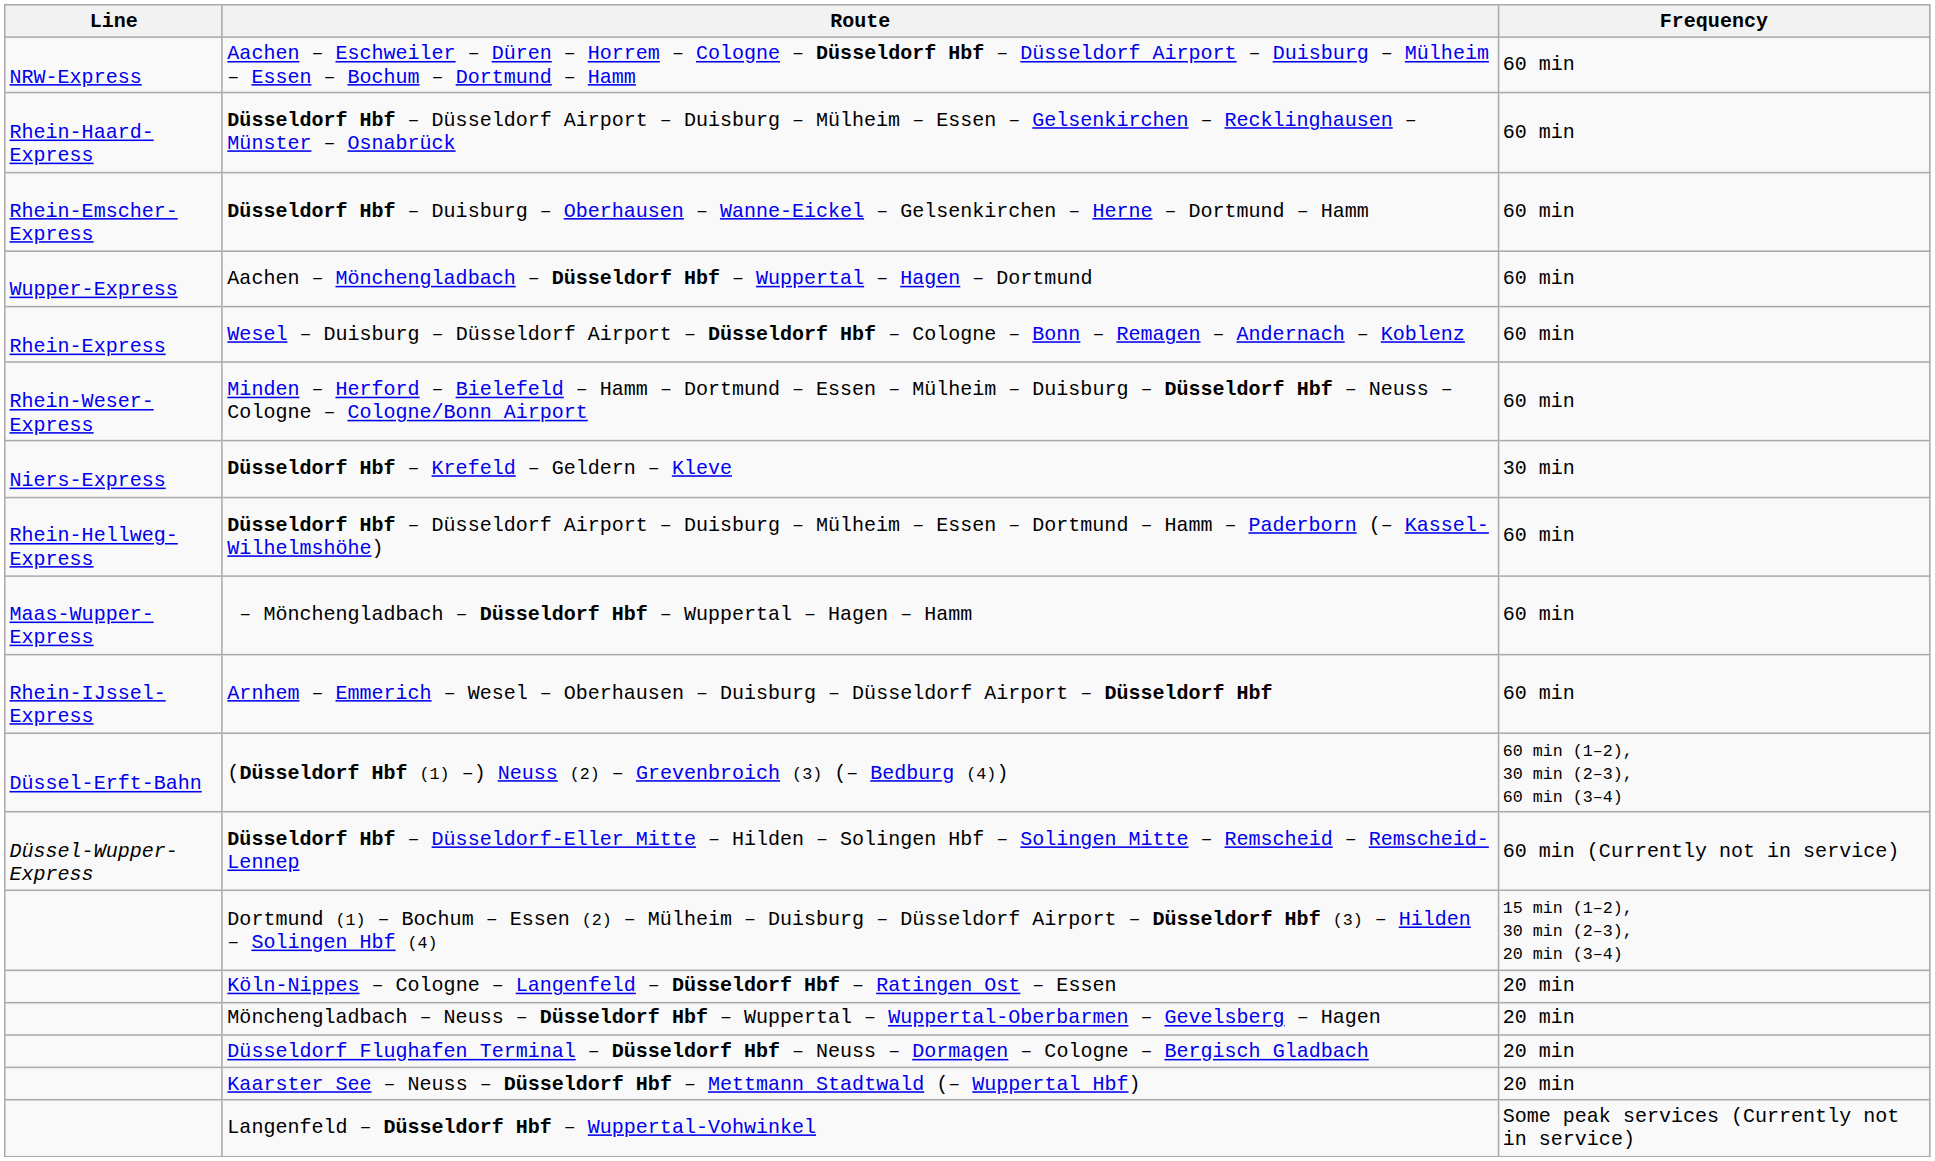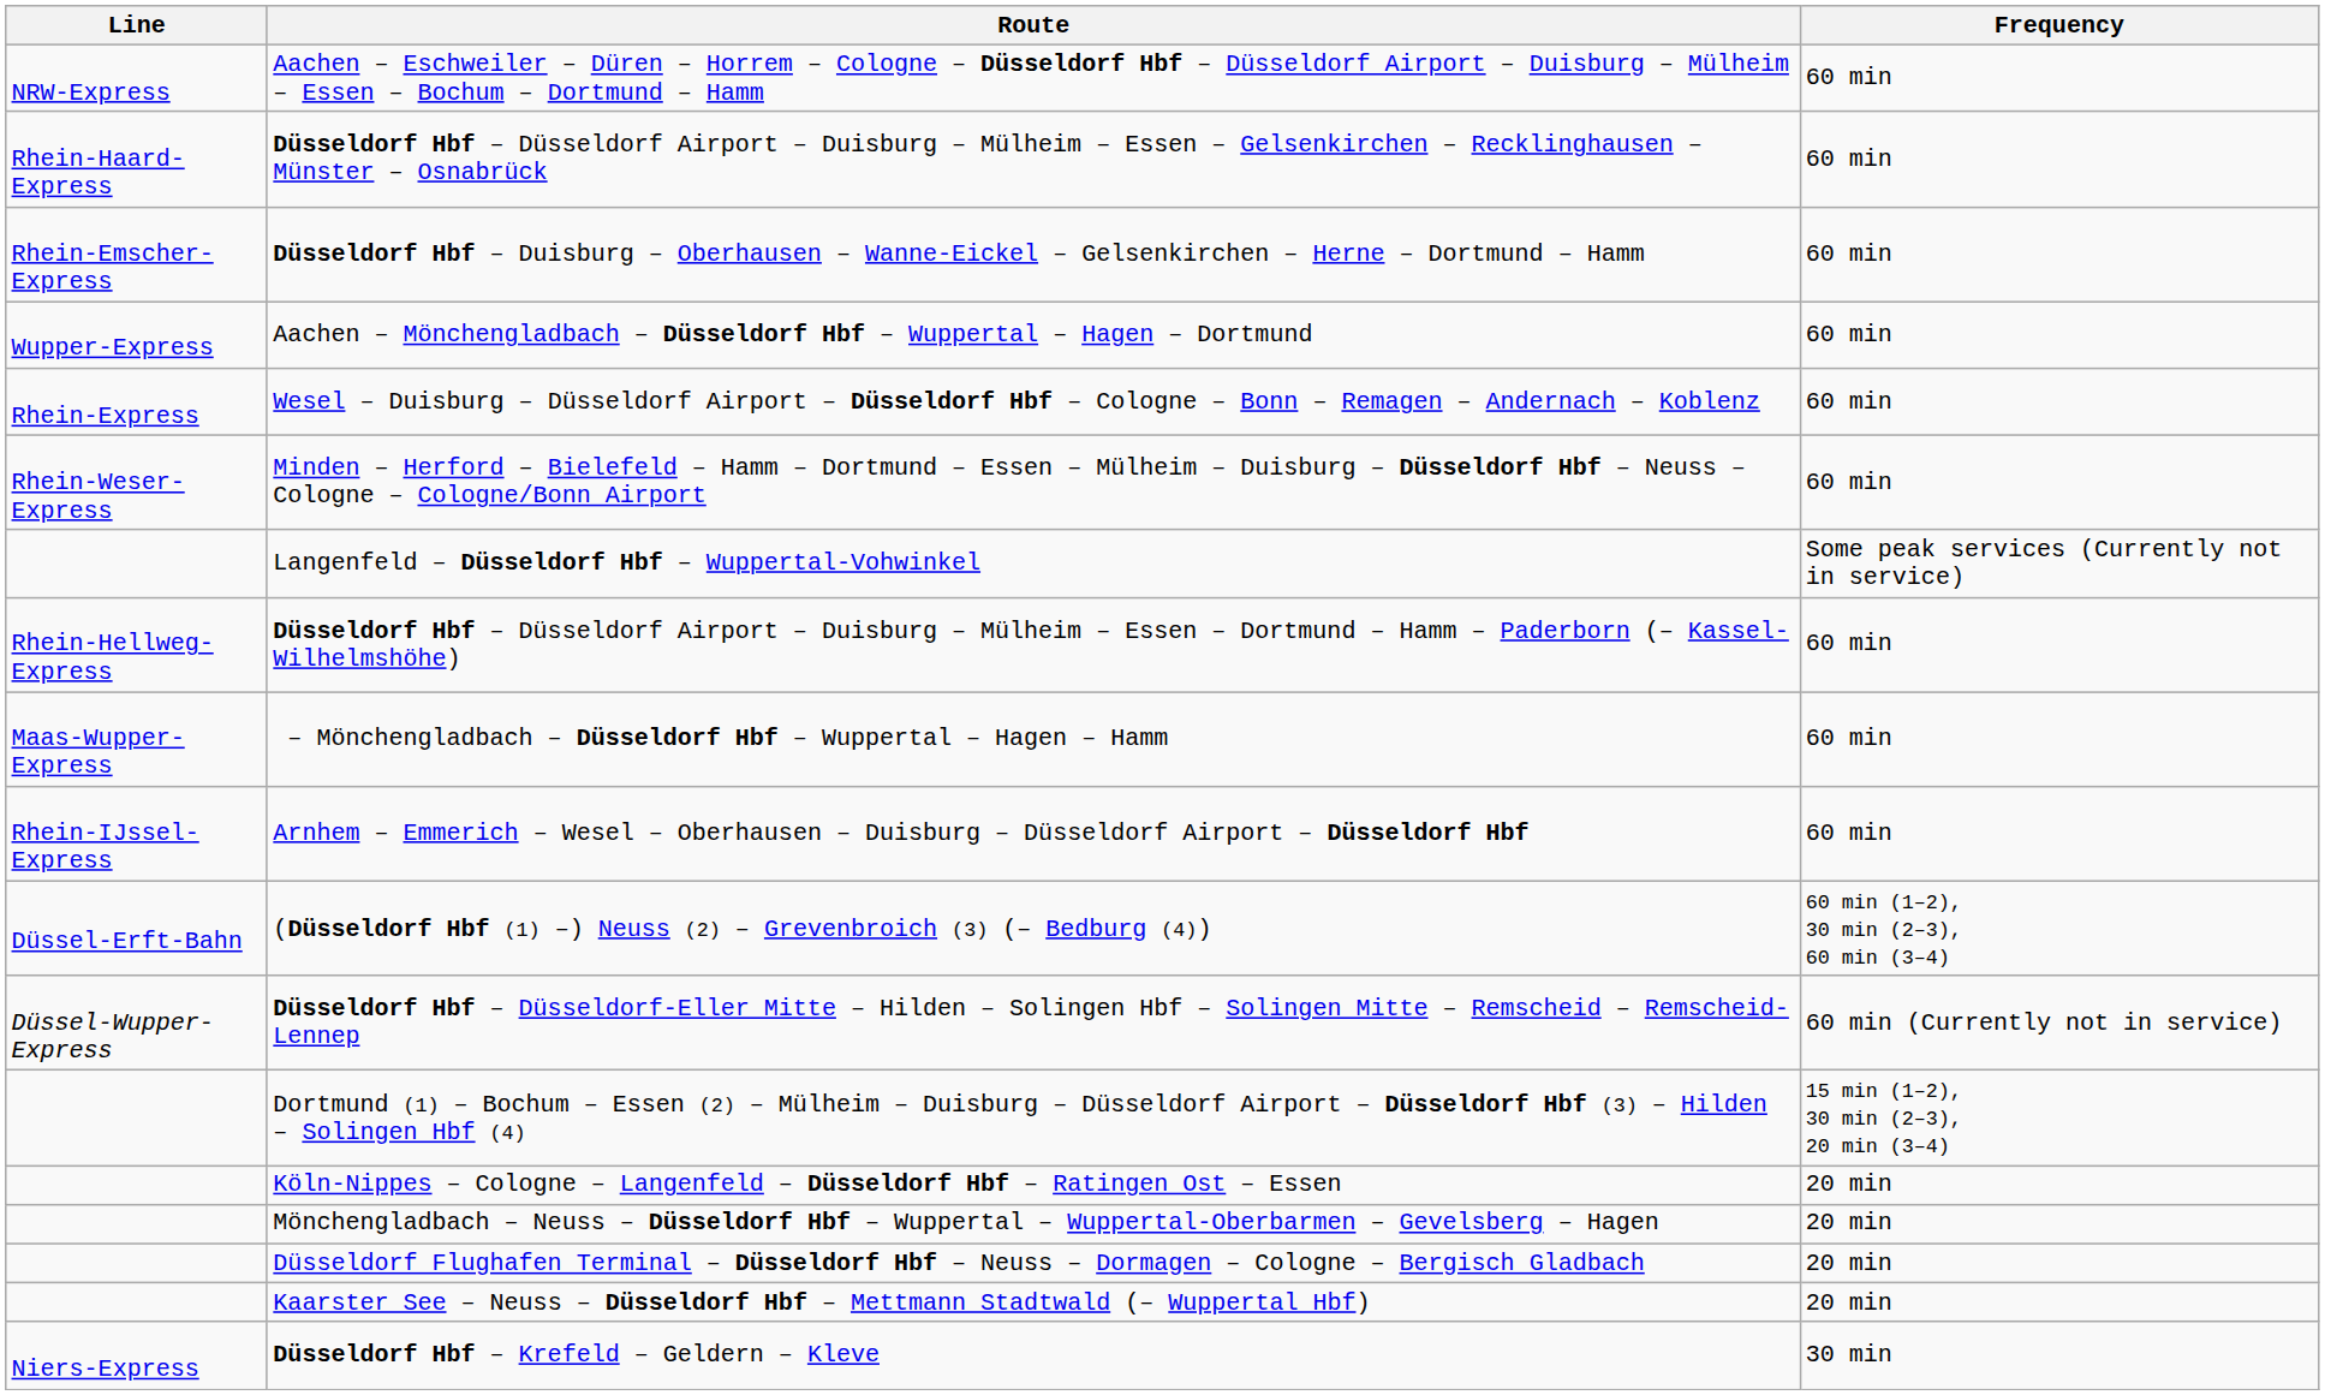rows swapped: Düsseldorf Hbf – Krefeld – Geldern – Kleve <-> Langenfeld – Düsseldorf Hbf – Wuppertal-Vohwinkel
